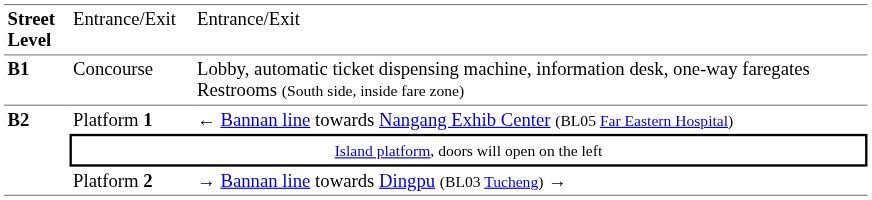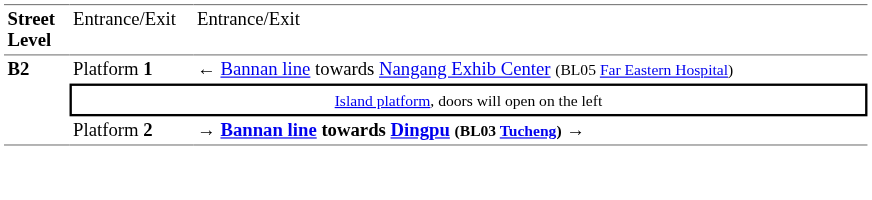- row: B1 | Concourse | Lobby, automatic ticket dispensing machine, information desk, one-way faregates Restrooms (South side, inside fare zone)
Platform 2 | column 3: normal -> bold
